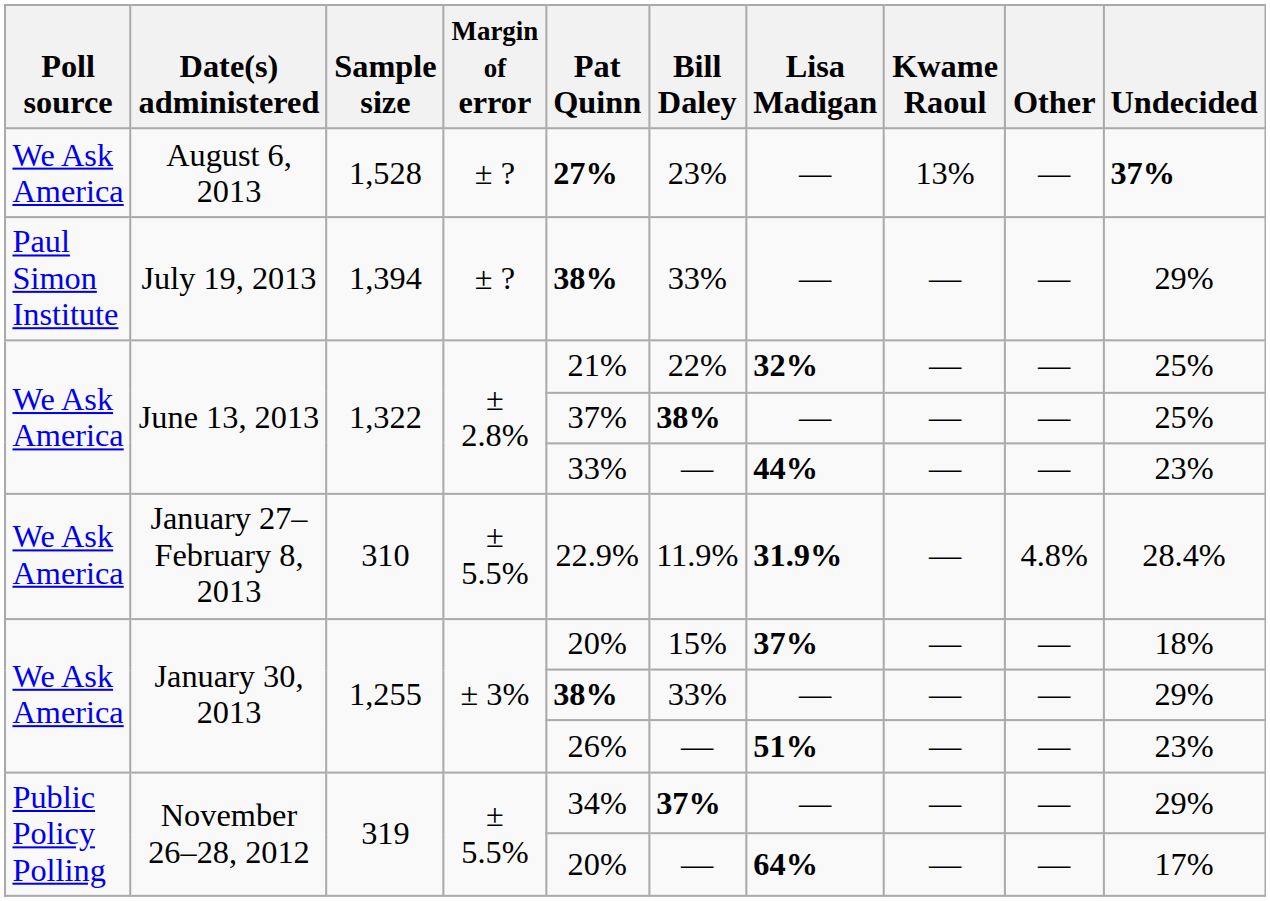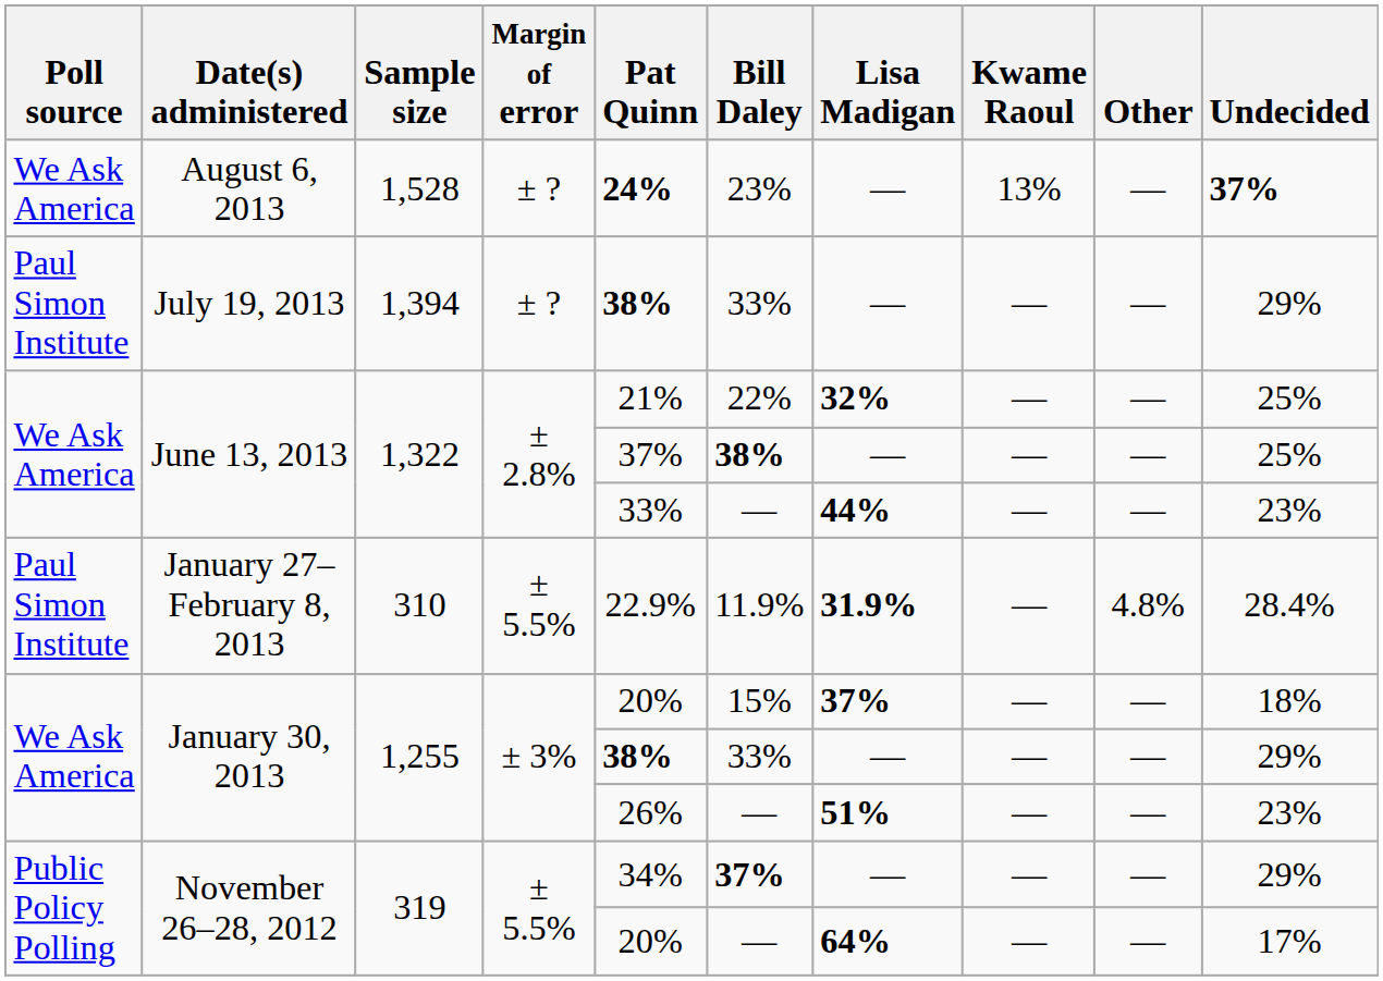August 6, 2013 | Pat Quinn: 27% -> 24%
January 27–February 8, 2013 | Poll source: We Ask America -> Paul Simon Institute
